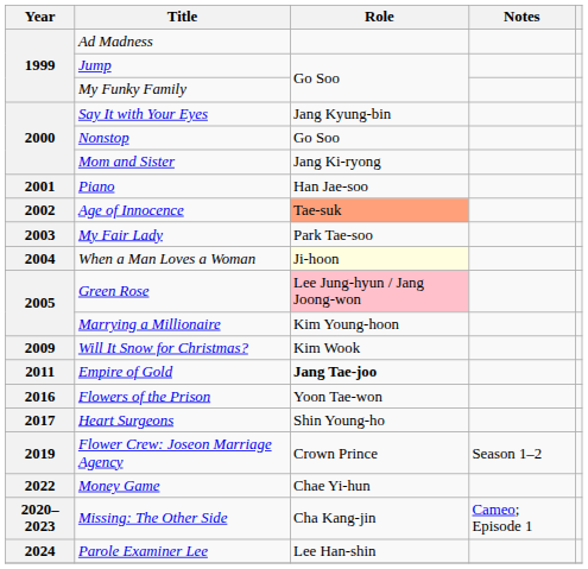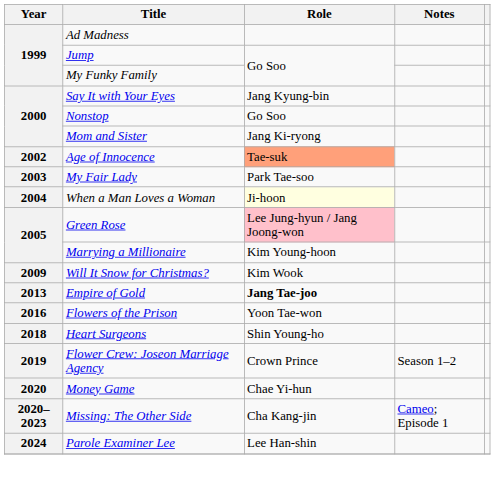- row: 2001 | Piano | Han Jae-soo
Empire of Gold | Year: 2011 -> 2013
Heart Surgeons | Year: 2017 -> 2018
Money Game | Year: 2022 -> 2020
